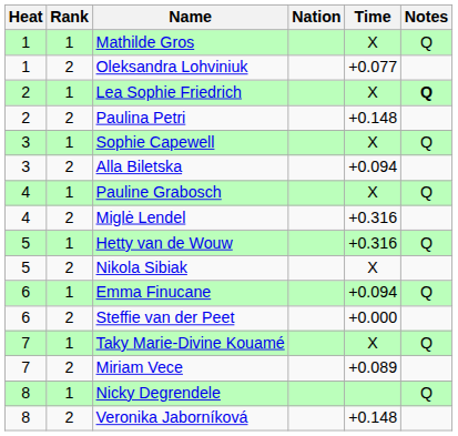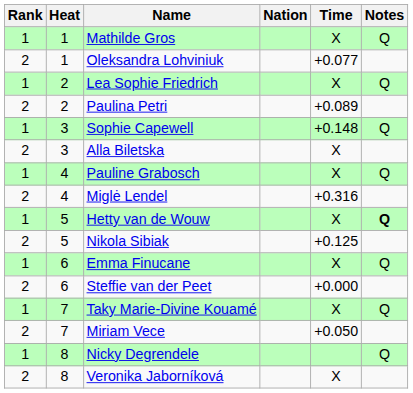columns swapped: Heat <-> Rank
Lea Sophie Friedrich | Notes: bold -> normal
Paulina Petri | Time: +0.148 -> +0.089
Sophie Capewell | Time: X -> +0.148
Alla Biletska | Time: +0.094 -> X
Hetty van de Wouw | Time: +0.316 -> X
Hetty van de Wouw | Notes: normal -> bold
Nikola Sibiak | Time: X -> +0.125
Emma Finucane | Time: +0.094 -> X
Miriam Vece | Time: +0.089 -> +0.050
Veronika Jaborníková | Time: +0.148 -> X
